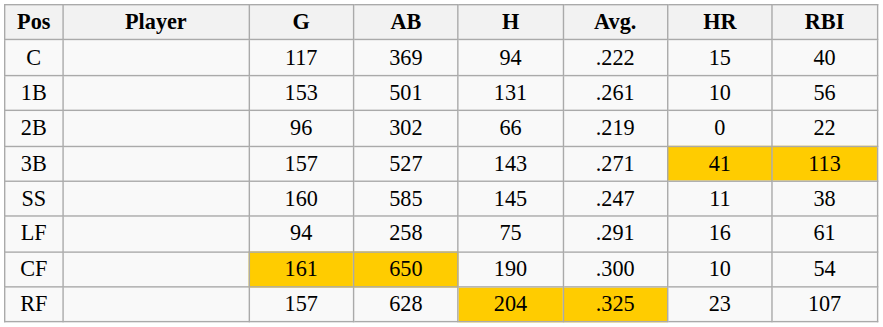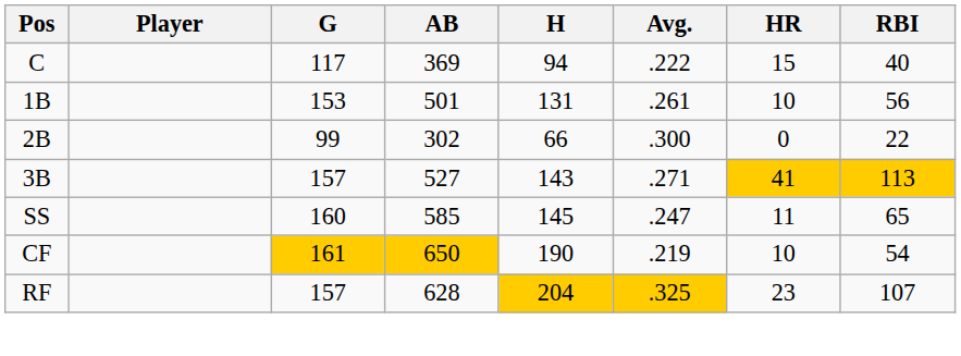2B | G: 96 -> 99
2B | Avg.: .219 -> .300
SS | RBI: 38 -> 65
- row: LF | 94 | 258 | 75 | .291 | 16 | 61
CF | Avg.: .300 -> .219
